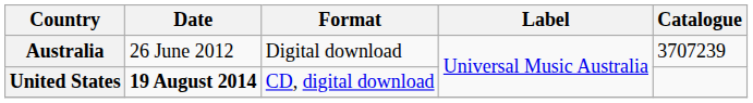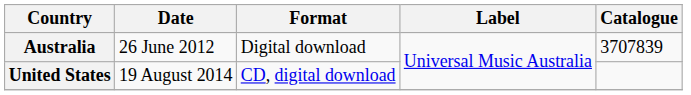Australia | Catalogue: 3707239 -> 3707839
United States | Date: bold -> normal
